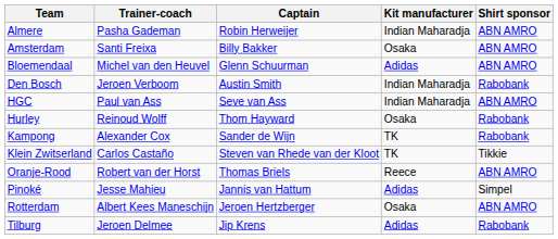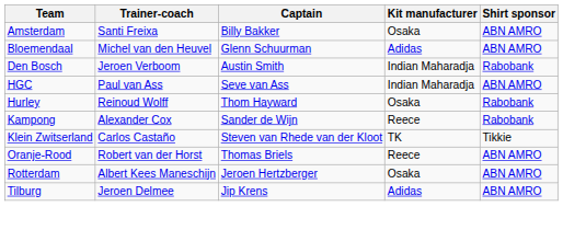- row: Almere | Pasha Gademan | Robin Herweijer | Indian Maharadja | ABN AMRO
Kampong | Kit manufacturer: TK -> Reece
- row: Pinoké | Jesse Mahieu | Jannis van Hattum | Adidas | Simpel
Tilburg | Shirt sponsor: Rabobank -> ABN AMRO
